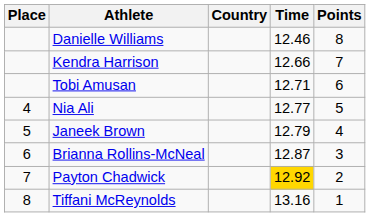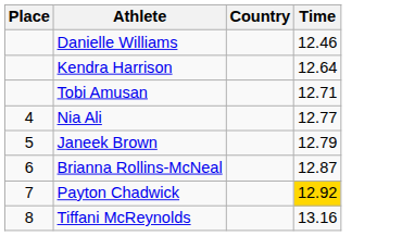- column: Points | 8 | 7 | 6 | 5 | 4 | 3 | 2 | 1
Kendra Harrison | Time: 12.66 -> 12.64
